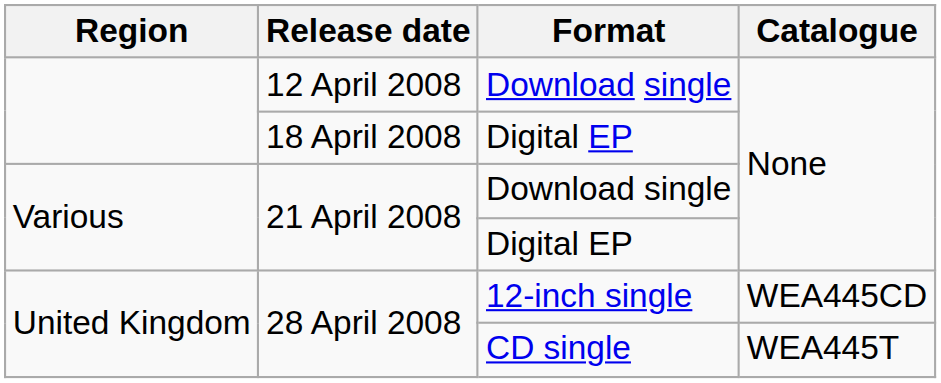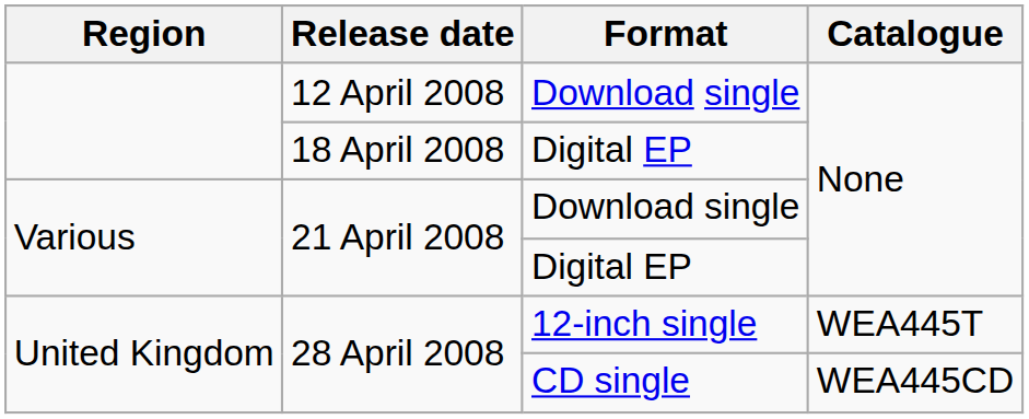28 April 2008 / 12-inch single | Catalogue: WEA445CD -> WEA445T
28 April 2008 / CD single | Catalogue: WEA445T -> WEA445CD
